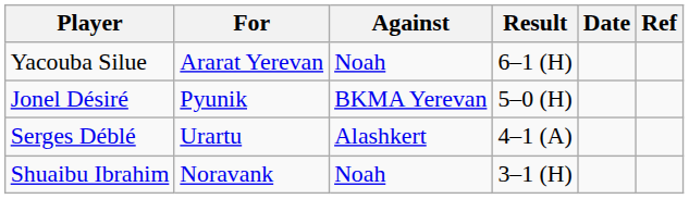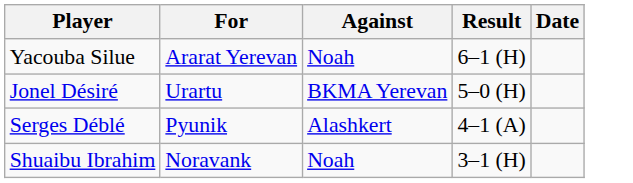- column: Ref
Jonel Désiré | For: Pyunik -> Urartu
Serges Déblé | For: Urartu -> Pyunik
